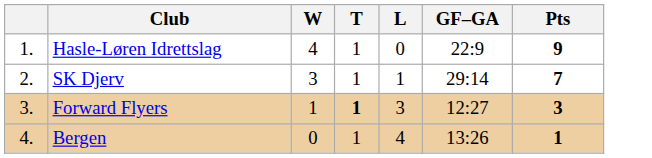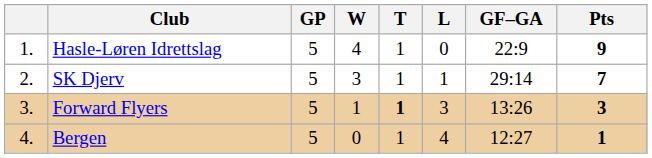+ column: GP | 5 | 5 | 5 | 5
Forward Flyers | GF–GA: 12:27 -> 13:26
Bergen | GF–GA: 13:26 -> 12:27
